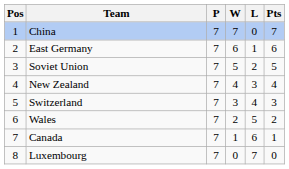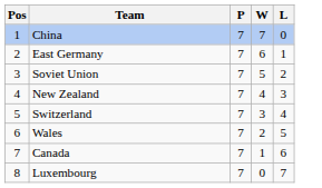- column: Pts | 7 | 6 | 5 | 4 | 3 | 2 | 1 | 0
